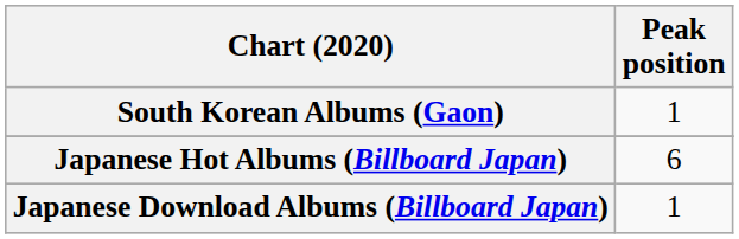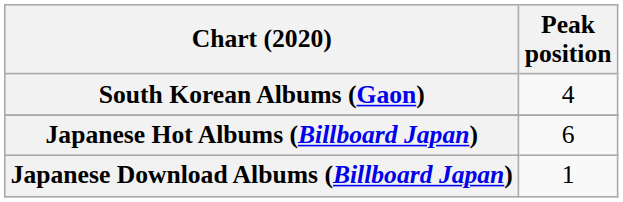South Korean Albums (Gaon) | Peak position: 1 -> 4
